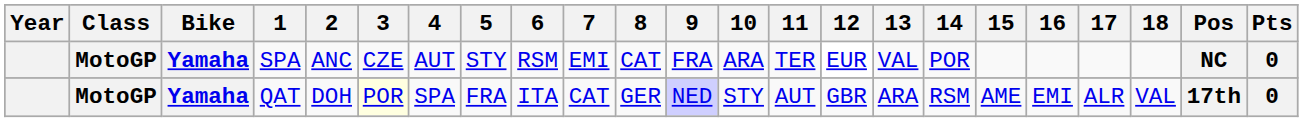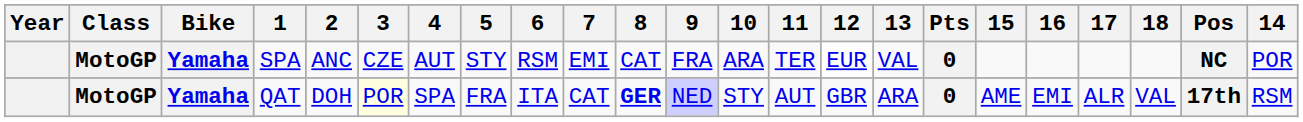columns swapped: 14 <-> Pts
QAT | 8: normal -> bold
